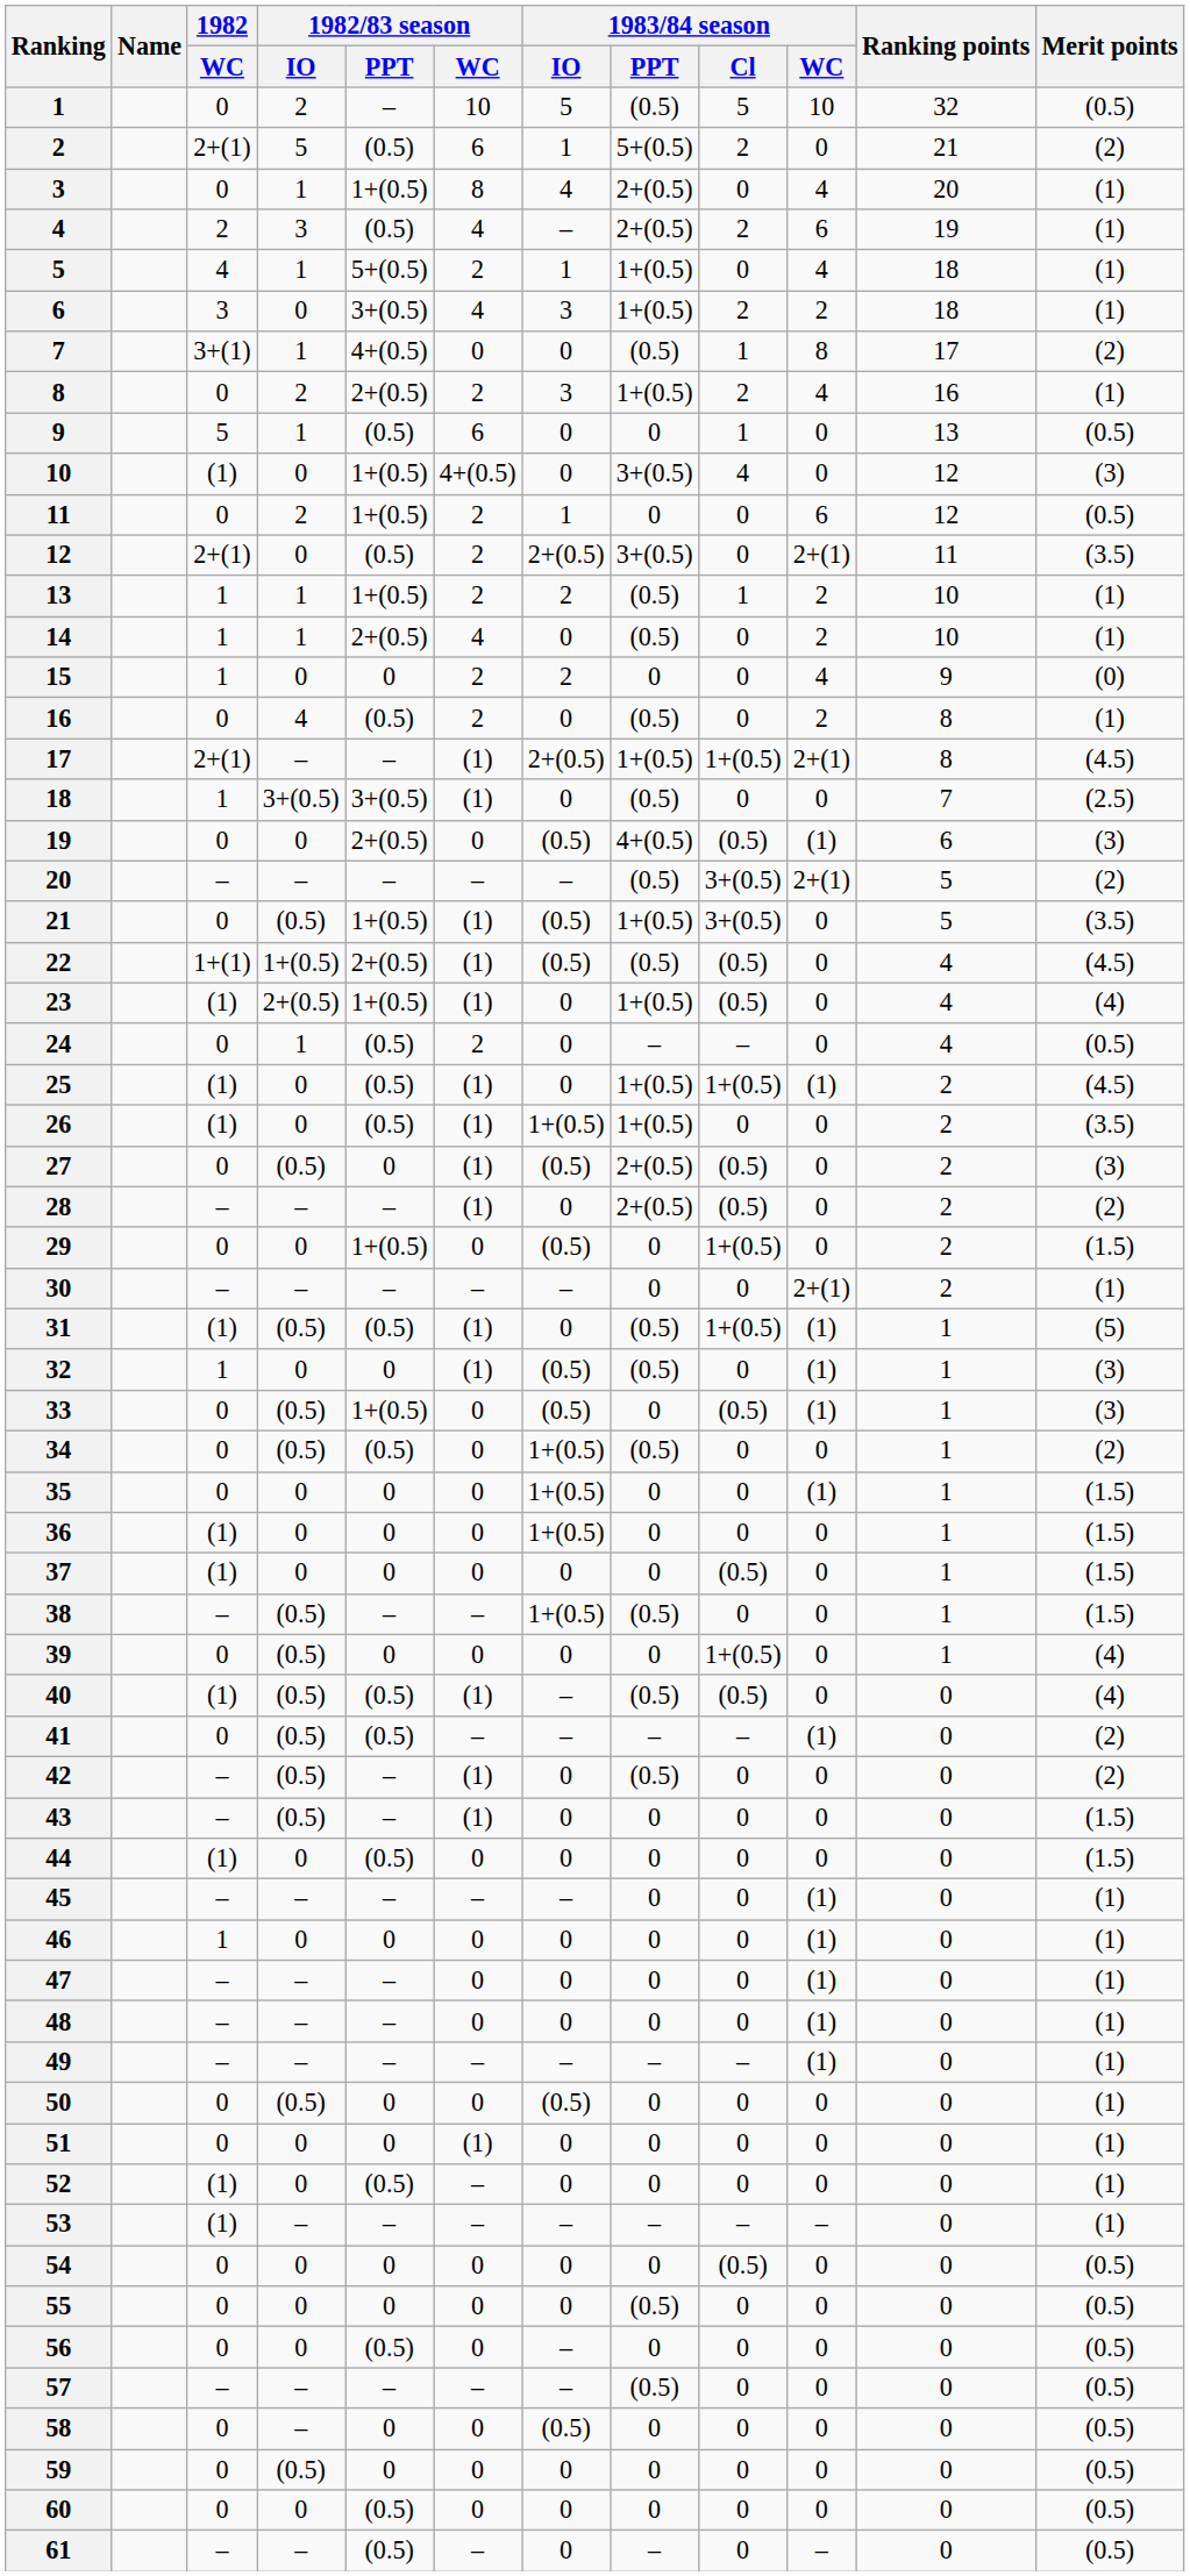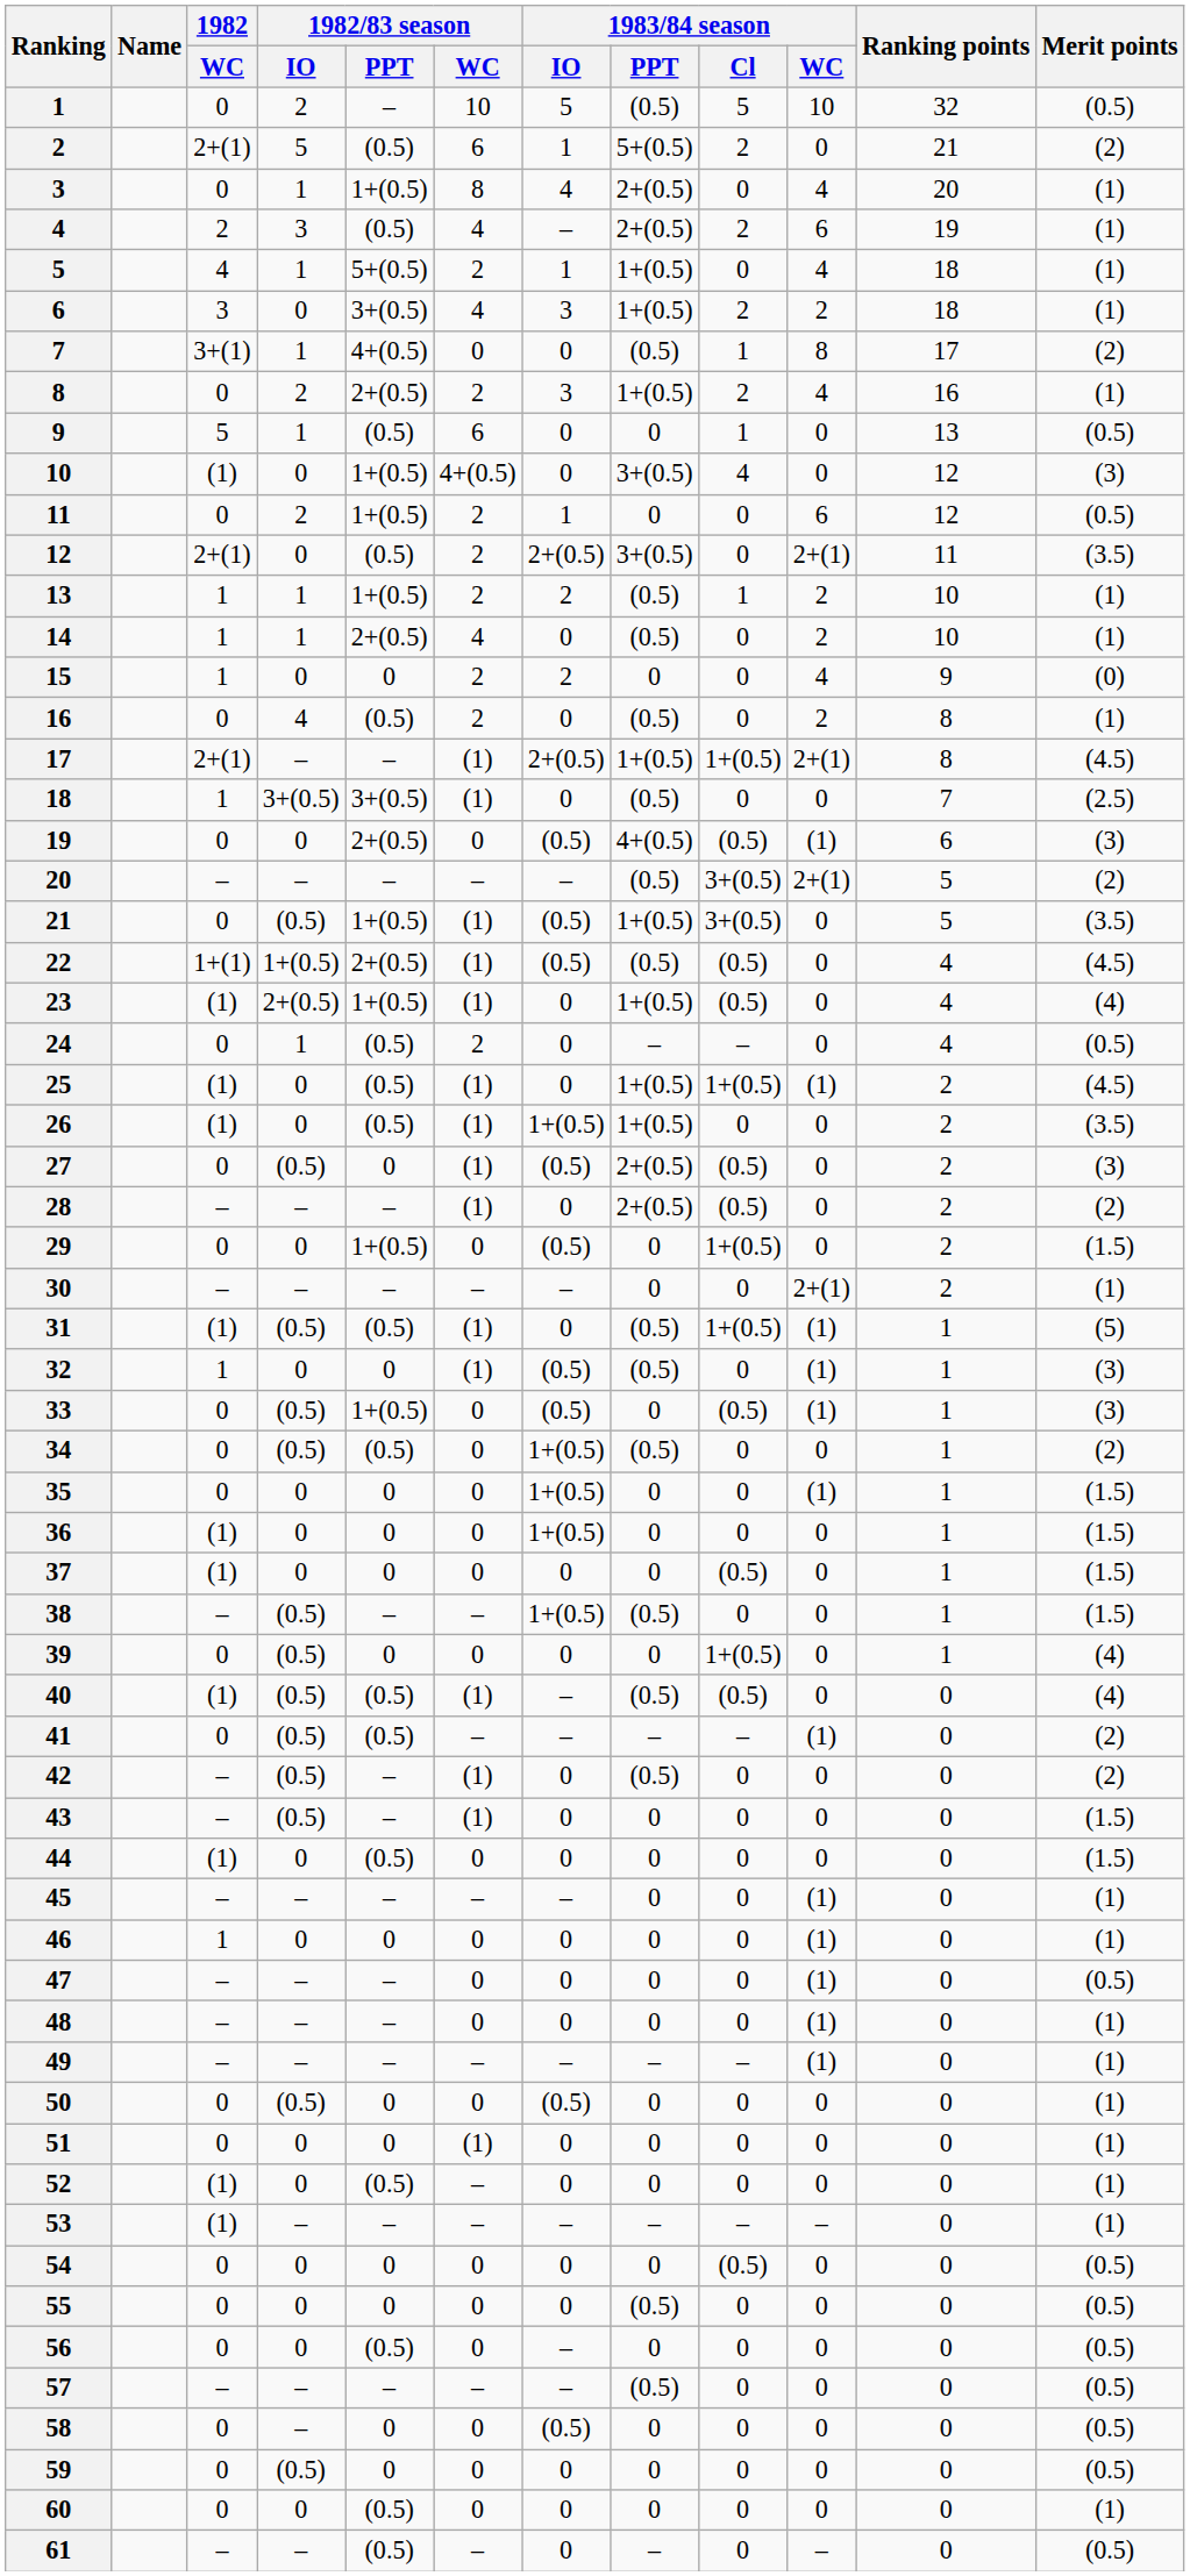47 | Merit points: (1) -> (0.5)
60 | Merit points: (0.5) -> (1)
